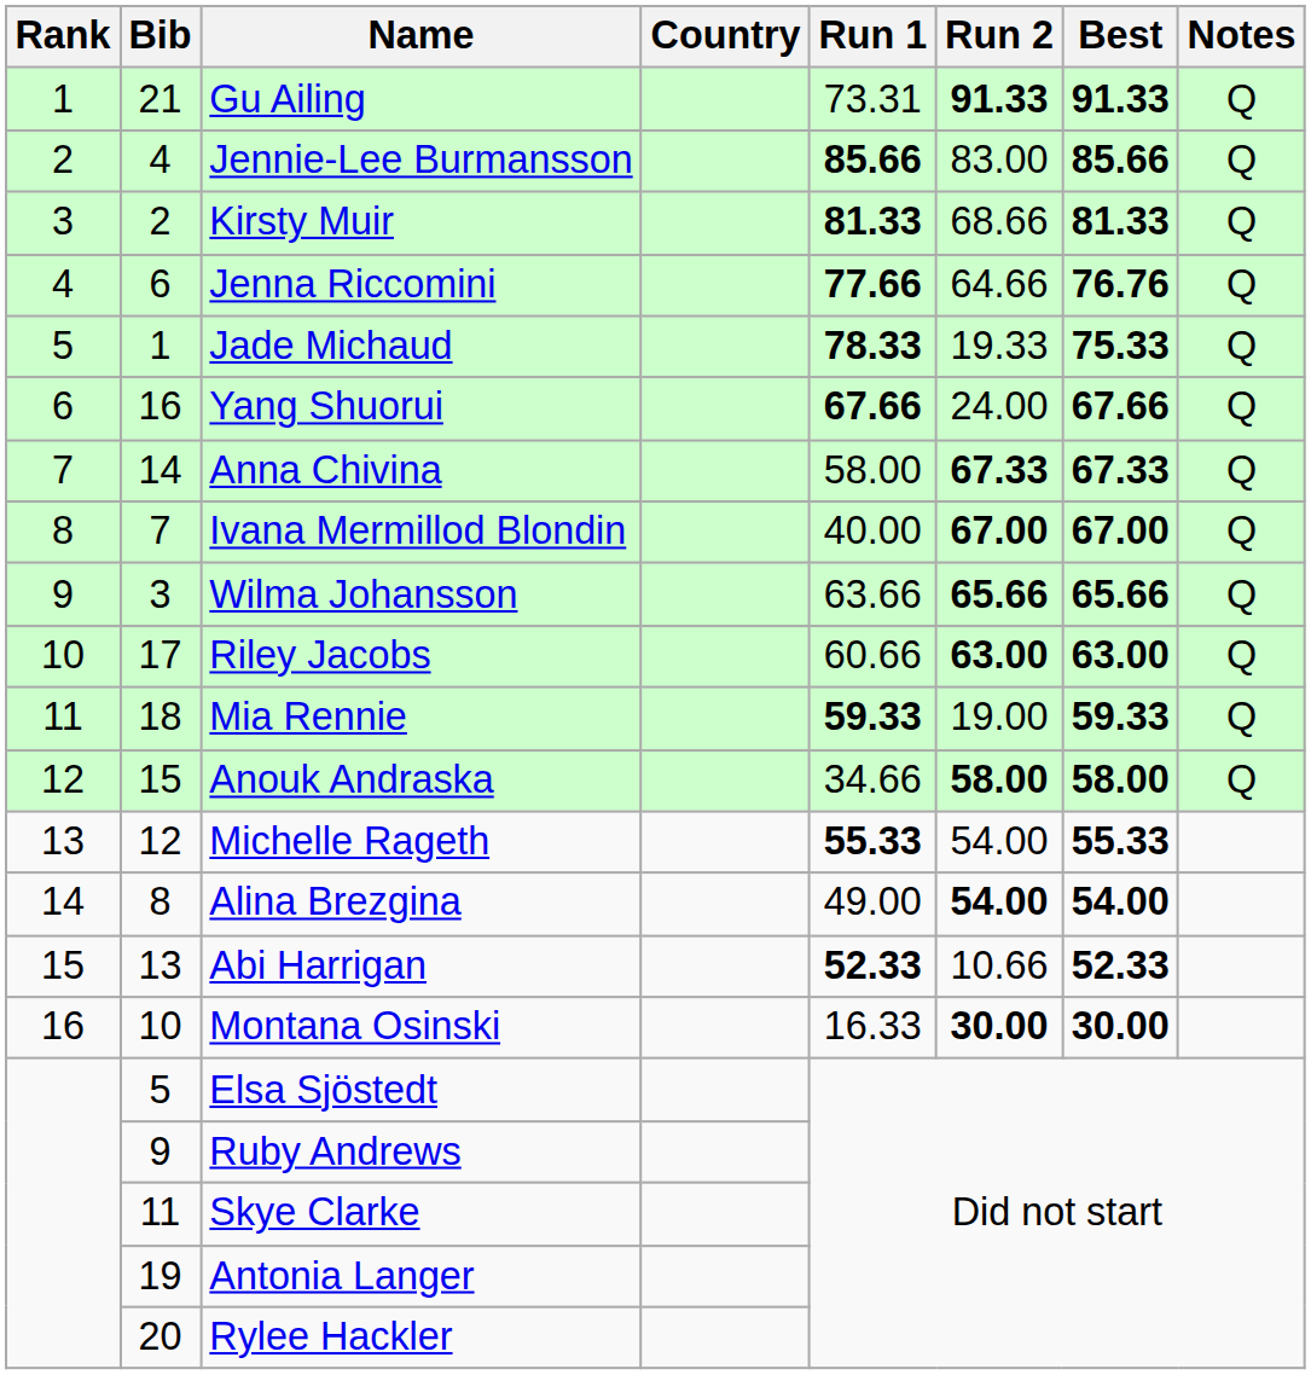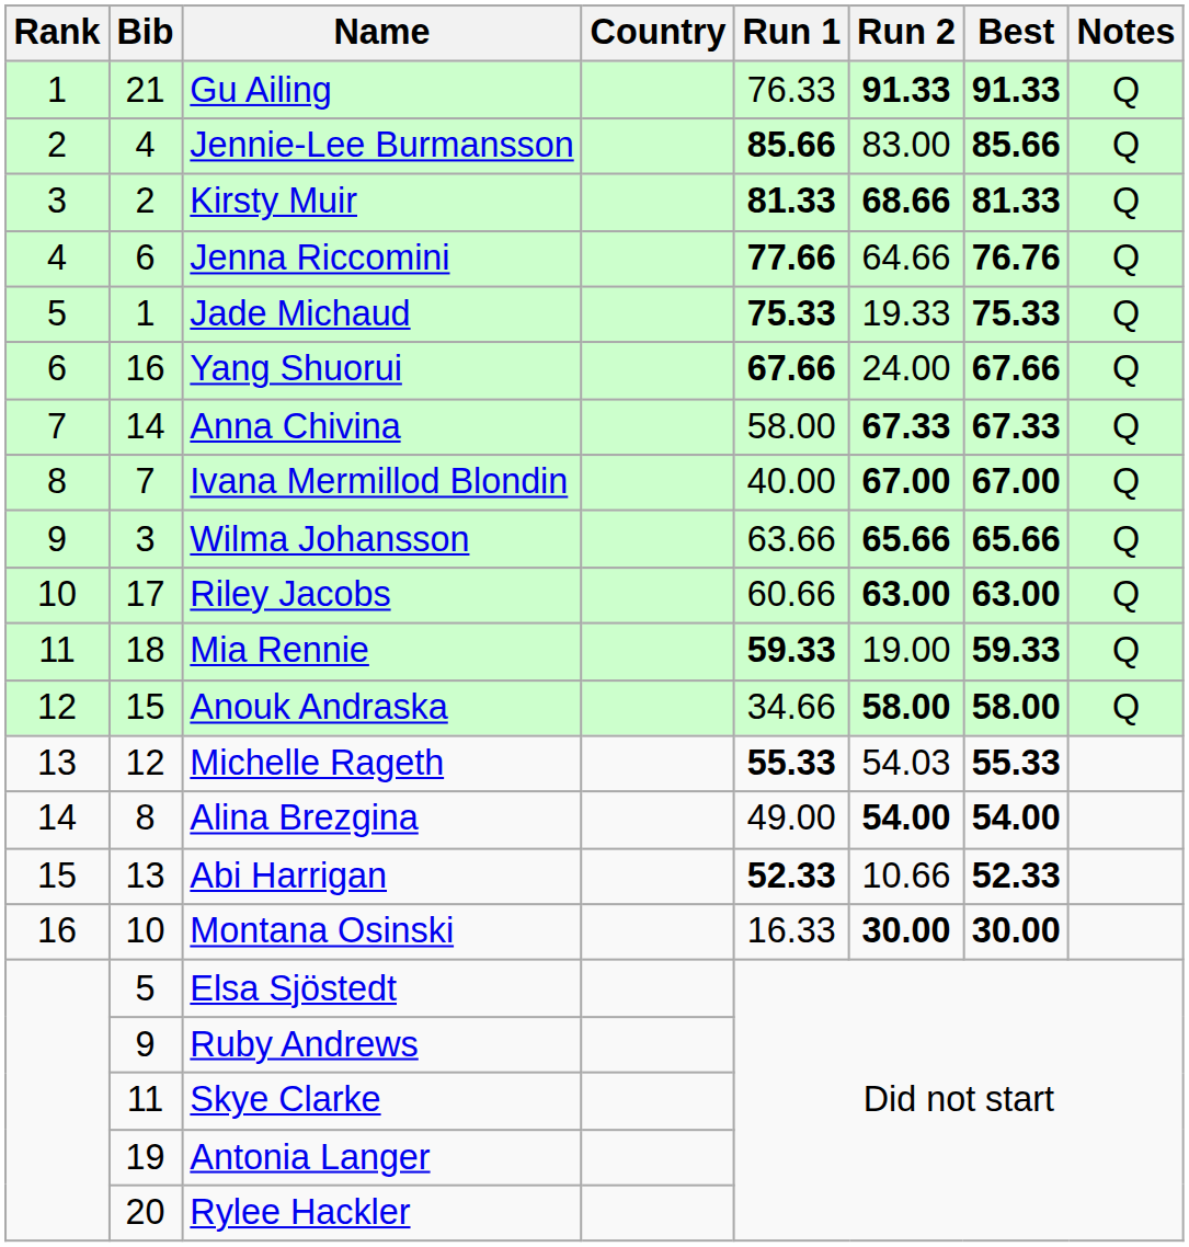Gu Ailing | Run 1: 73.31 -> 76.33
Kirsty Muir | Run 2: normal -> bold
Jade Michaud | Run 1: 78.33 -> 75.33
Michelle Rageth | Run 2: 54.00 -> 54.03
